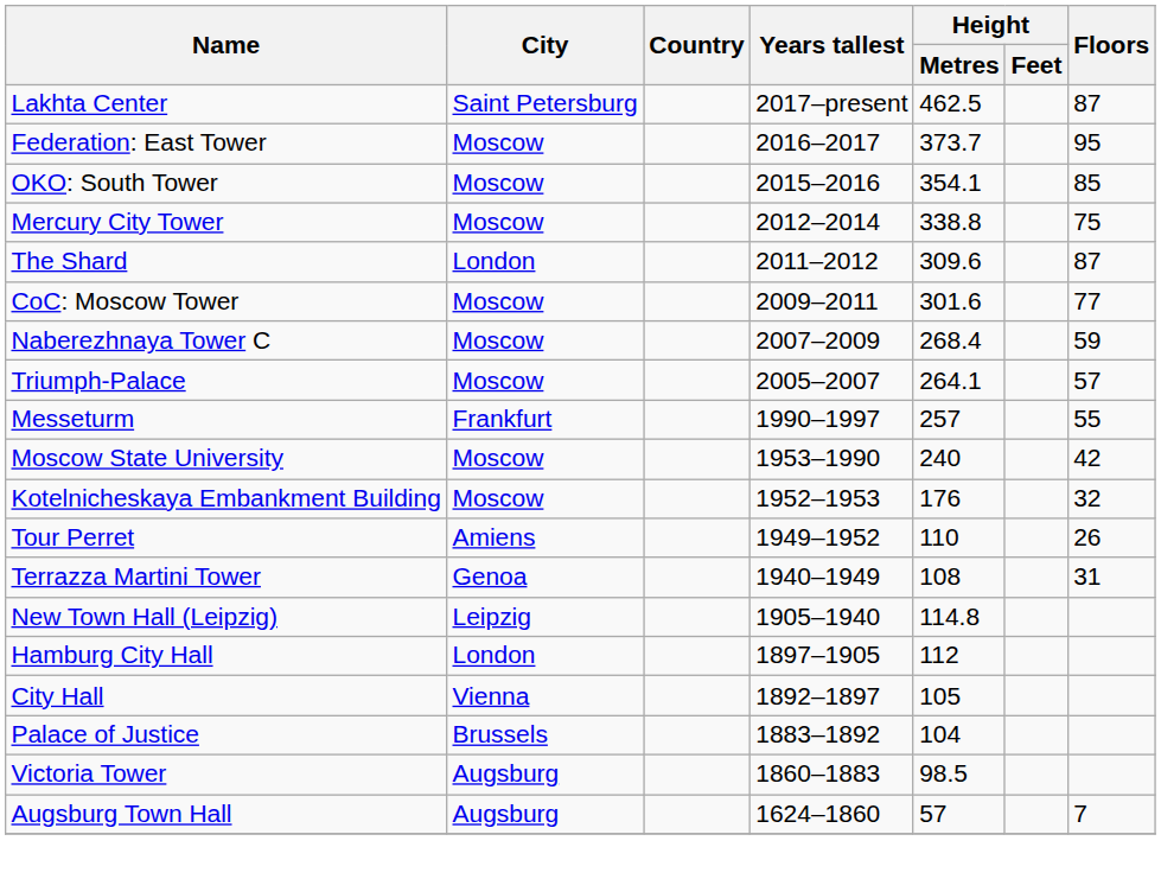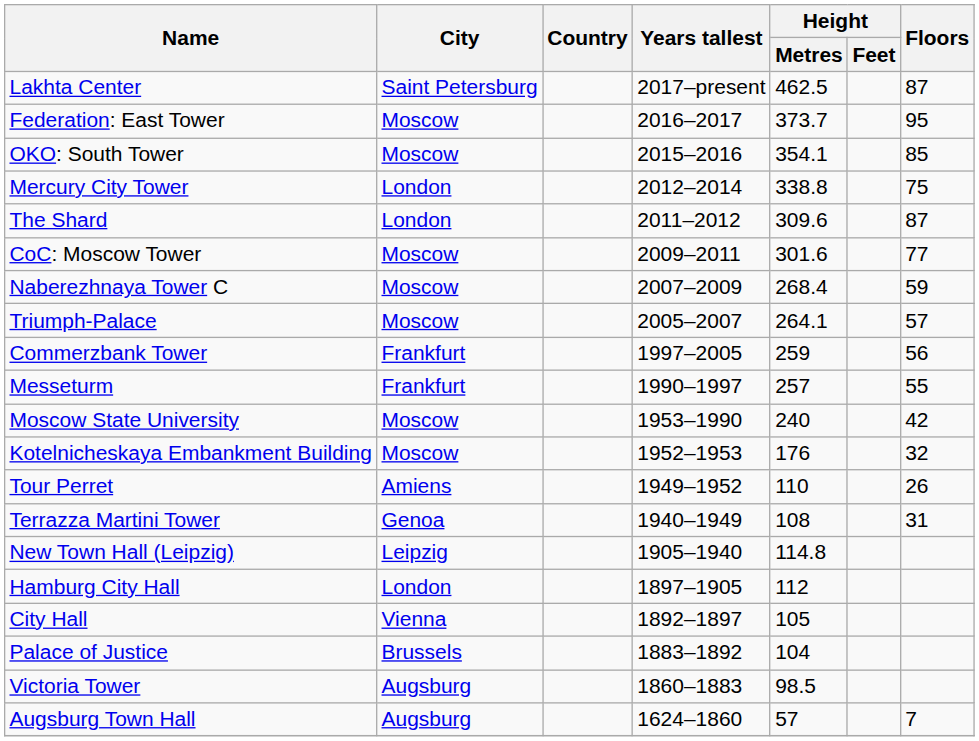Mercury City Tower | City: Moscow -> London
+ row: Commerzbank Tower | Frankfurt | 1997–2005 | 259 | 56
